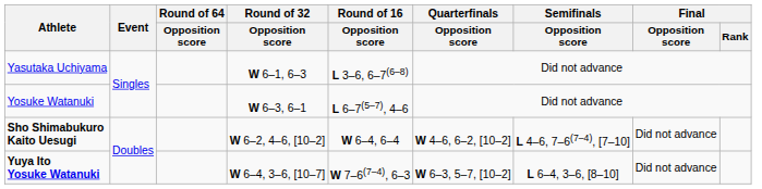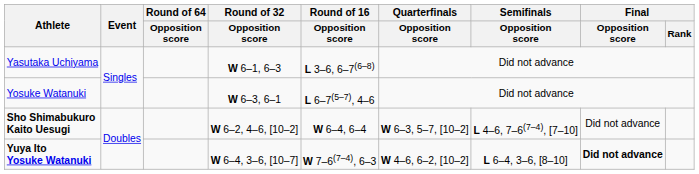Sho Shimabukuro Kaito Uesugi | Quarterfinals / Opposition score: W 4–6, 6–2, [10–2] -> W 6–3, 5–7, [10–2]
Yuya Ito Yosuke Watanuki | Quarterfinals / Opposition score: W 6–3, 5–7, [10–2] -> W 4–6, 6–2, [10–2]
Yuya Ito Yosuke Watanuki | Final / Opposition score: normal -> bold
